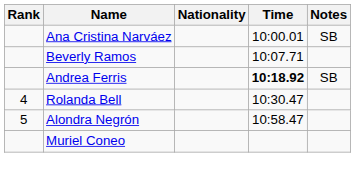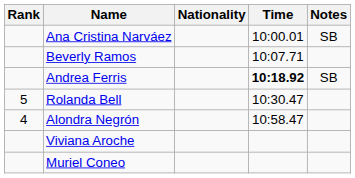Rolanda Bell | Rank: 4 -> 5
Alondra Negrón | Rank: 5 -> 4
+ row: Viviana Aroche
